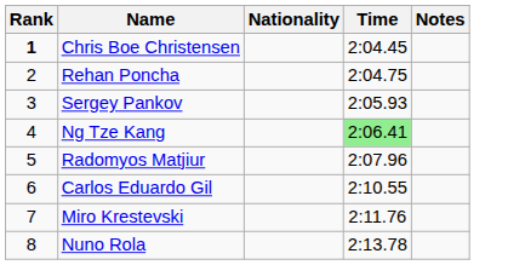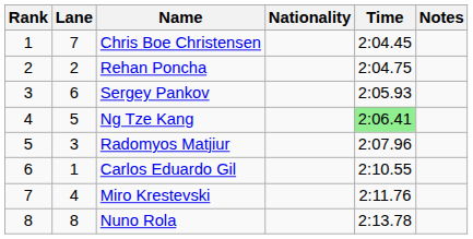+ column: Lane | 7 | 2 | 6 | 5 | 3 | 1 | 4 | 8
Chris Boe Christensen | Rank: bold -> normal
